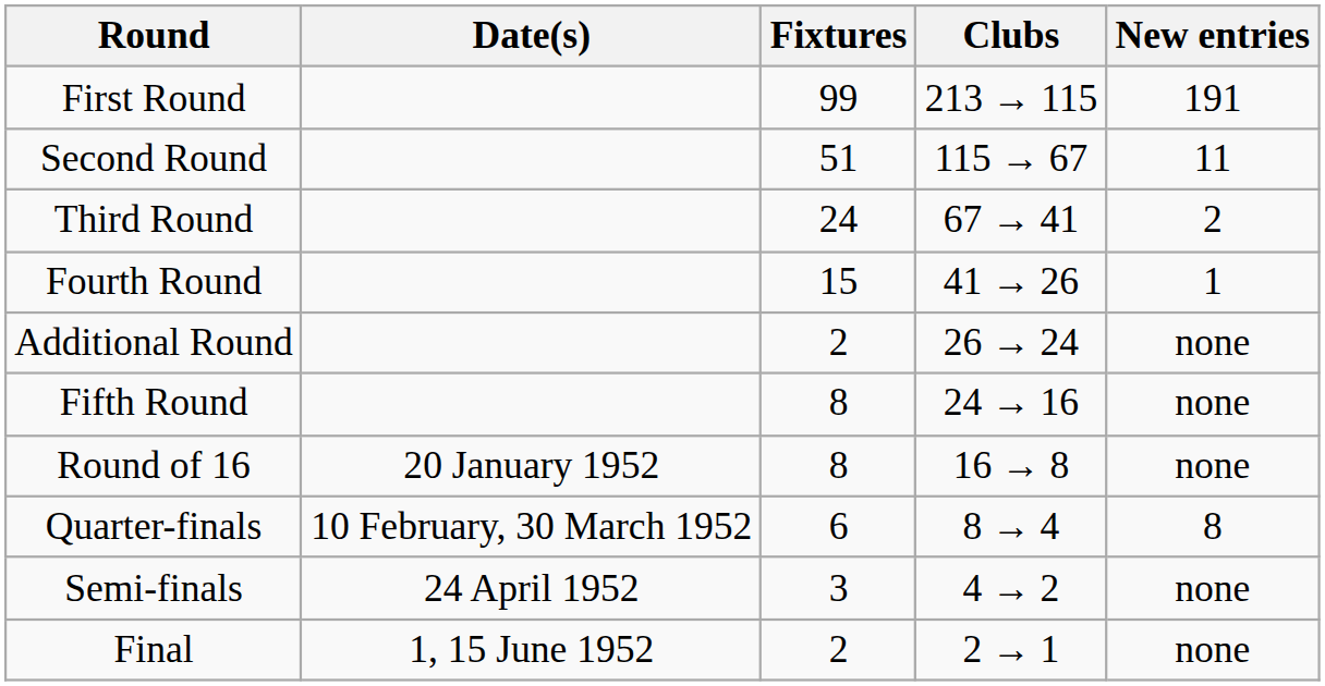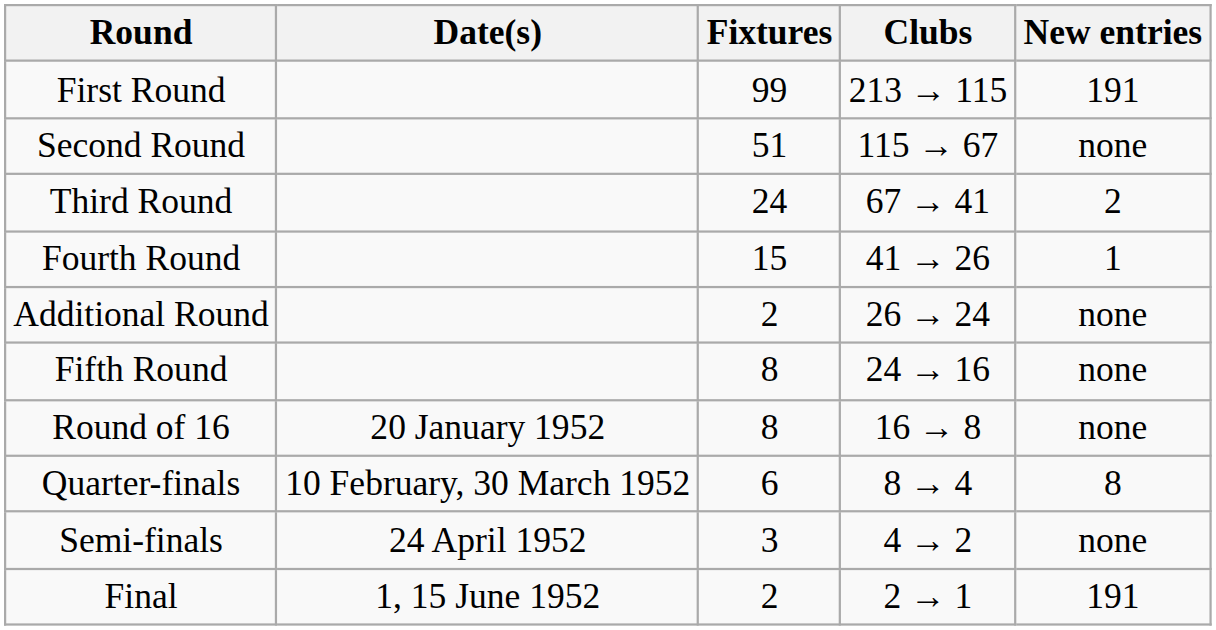Second Round | New entries: 11 -> none
Final | New entries: none -> 191
